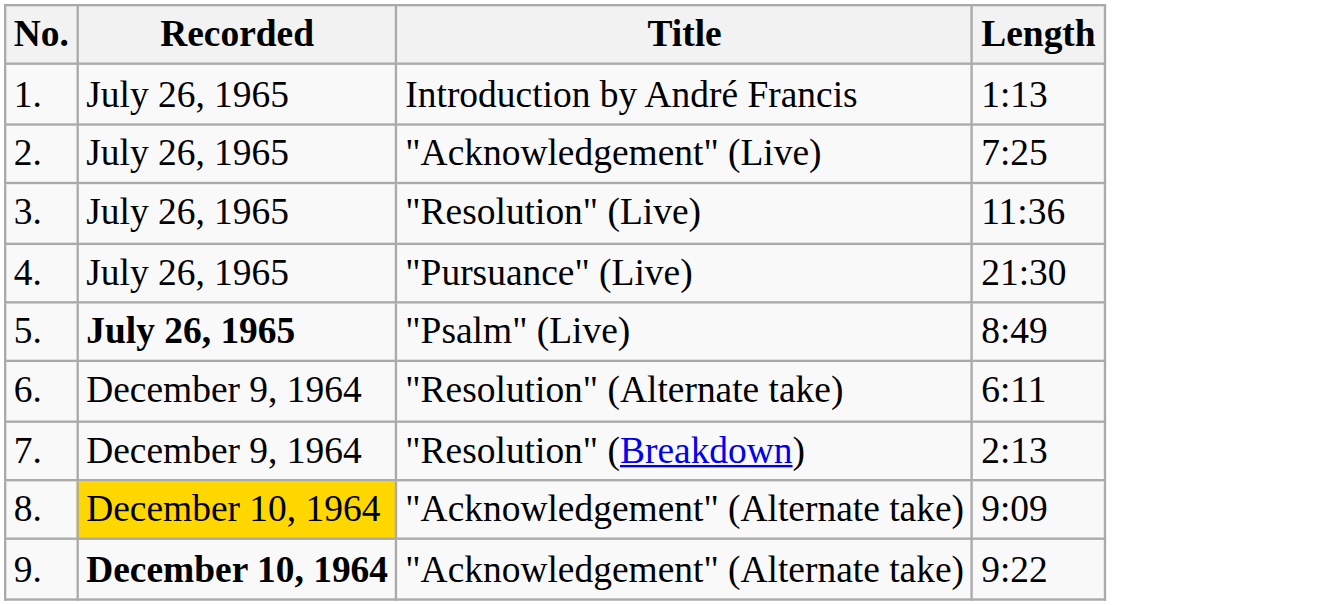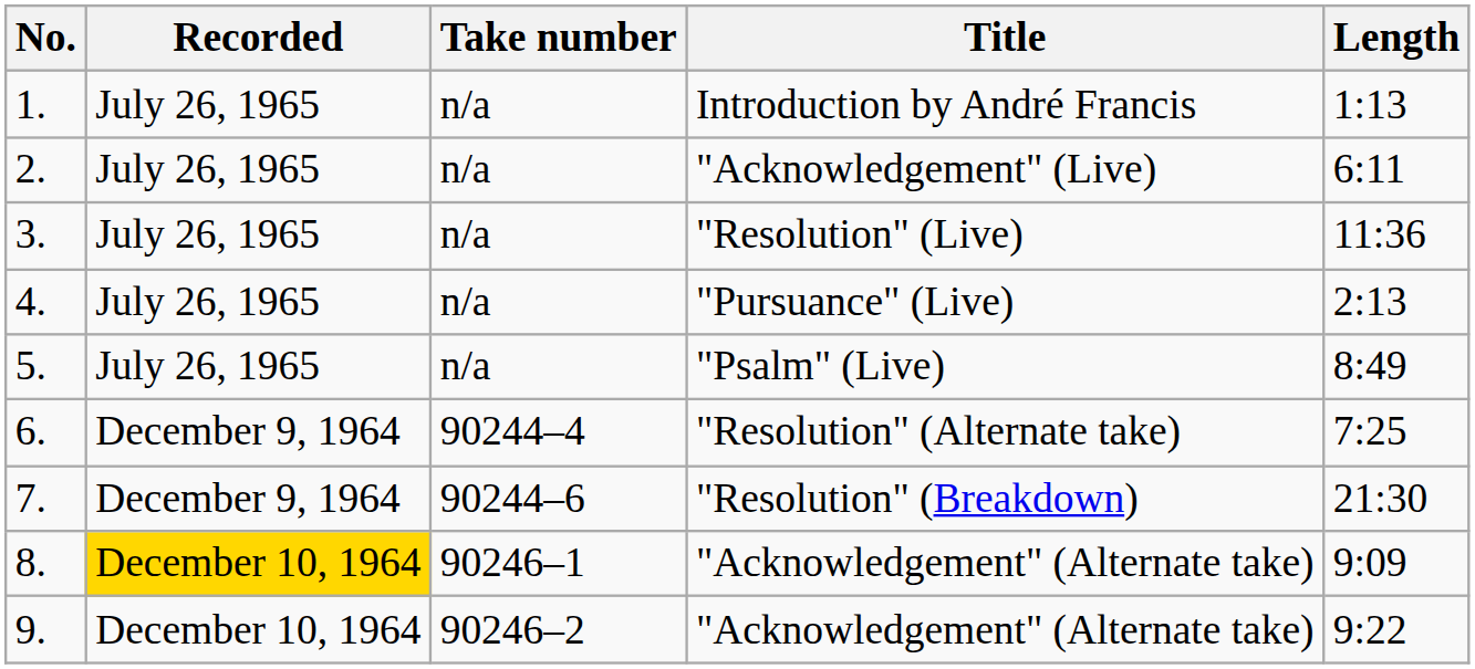+ column: Take number | n/a | n/a | n/a | n/a | n/a | 90244‒4 | 90244‒6 | 90246‒1 | 90246‒2
2. | Length: 7:25 -> 6:11
4. | Length: 21:30 -> 2:13
5. | Recorded: bold -> normal
6. | Length: 6:11 -> 7:25
7. | Length: 2:13 -> 21:30
9. | Recorded: bold -> normal
